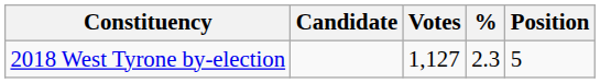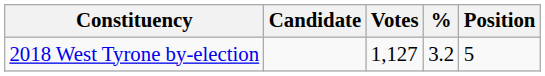2018 West Tyrone by-election | %: 2.3 -> 3.2
